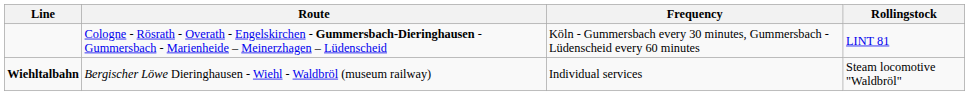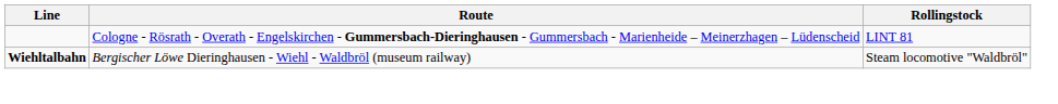- column: Frequency | Köln - Gummersbach every 30 minutes, Gummersbach - Lüdenscheid every 60 minutes | Individual services
